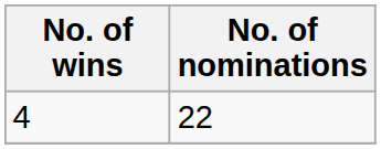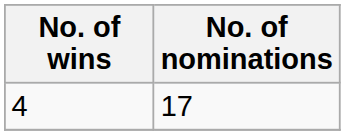4 | No. of nominations: 22 -> 17
